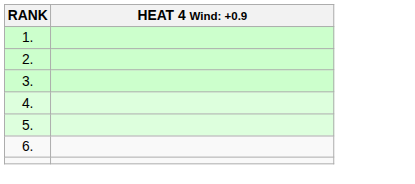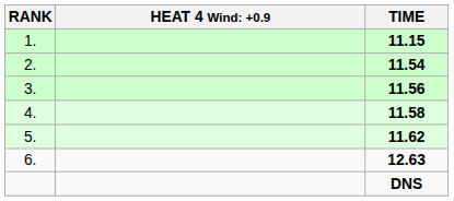+ column: TIME | 11.15 | 11.54 | 11.56 | 11.58 | 11.62 | 12.63 | DNS
